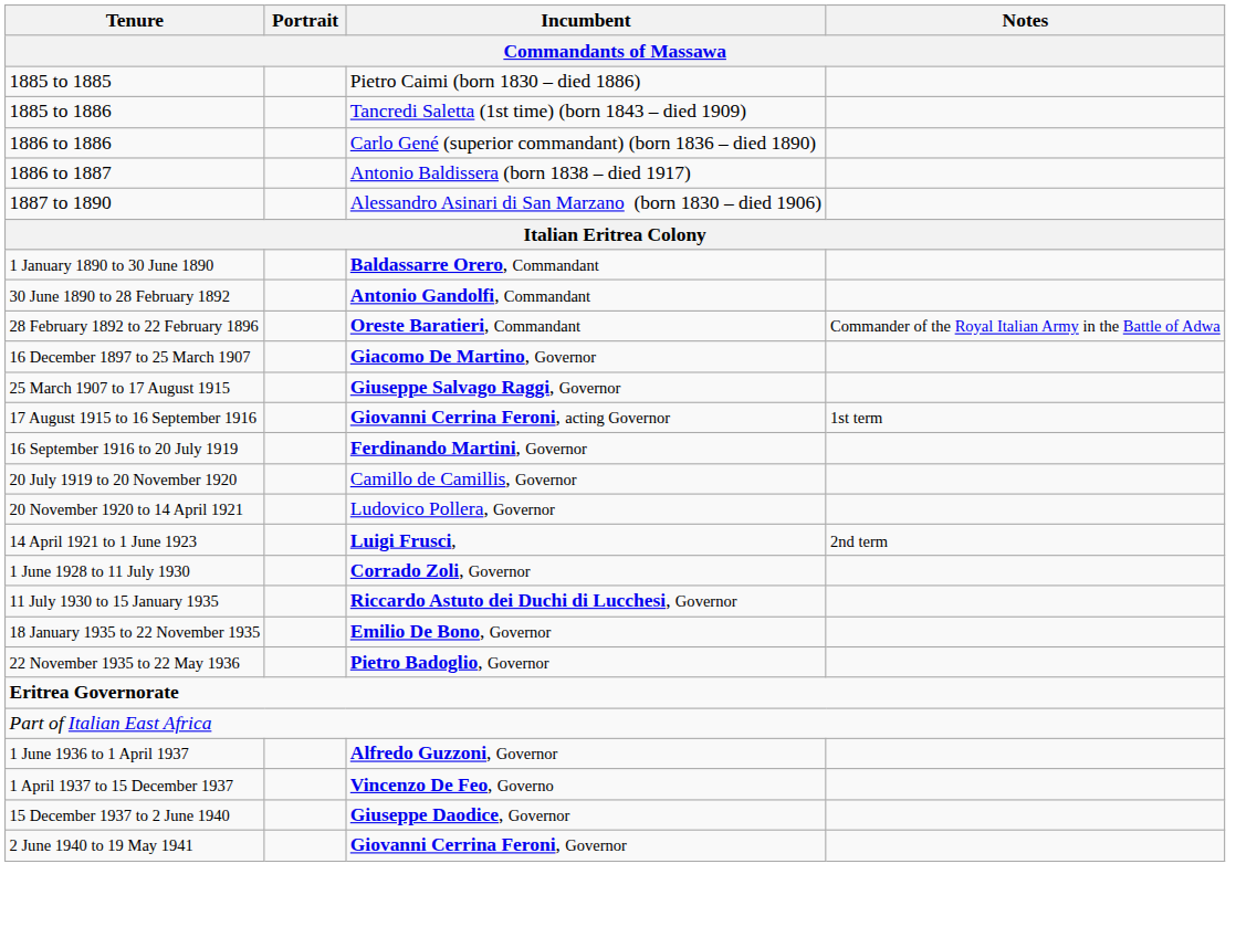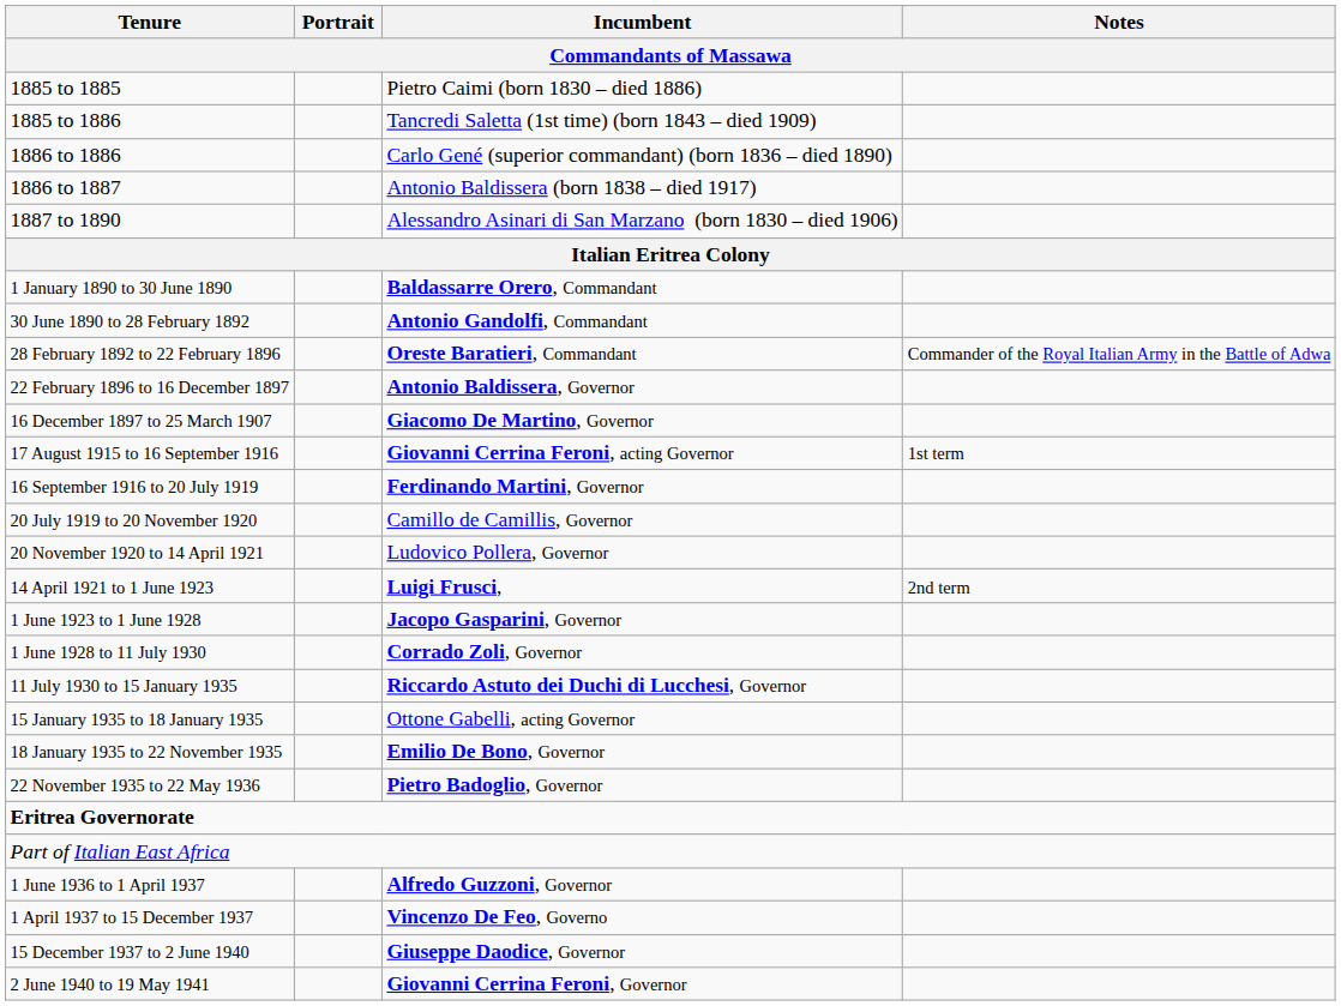+ row: 22 February 1896 to 16 December 1897 | Antonio Baldissera, Governor
- row: 25 March 1907 to 17 August 1915 | Giuseppe Salvago Raggi, Governor
+ row: 1 June 1923 to 1 June 1928 | Jacopo Gasparini, Governor
+ row: 15 January 1935 to 18 January 1935 | Ottone Gabelli, acting Governor
